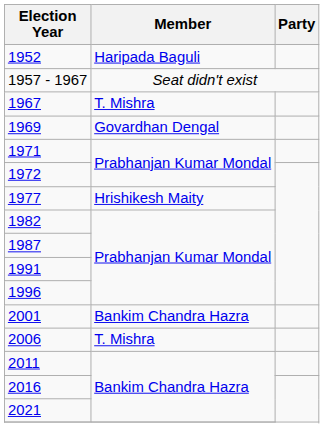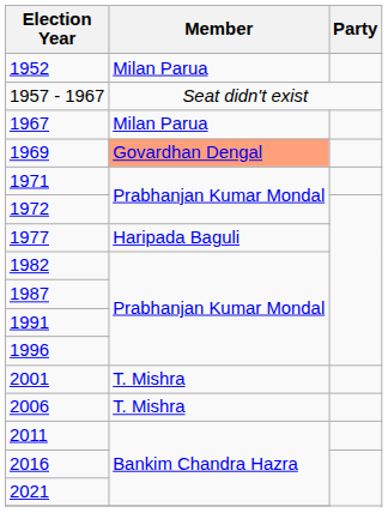1952 | Member: Haripada Baguli -> Milan Parua
1967 | Member: T. Mishra -> Milan Parua
1969 | Member: no background -> lightsalmon background
1977 | Member: Hrishikesh Maity -> Haripada Baguli
2001 | Member: Bankim Chandra Hazra -> T. Mishra
